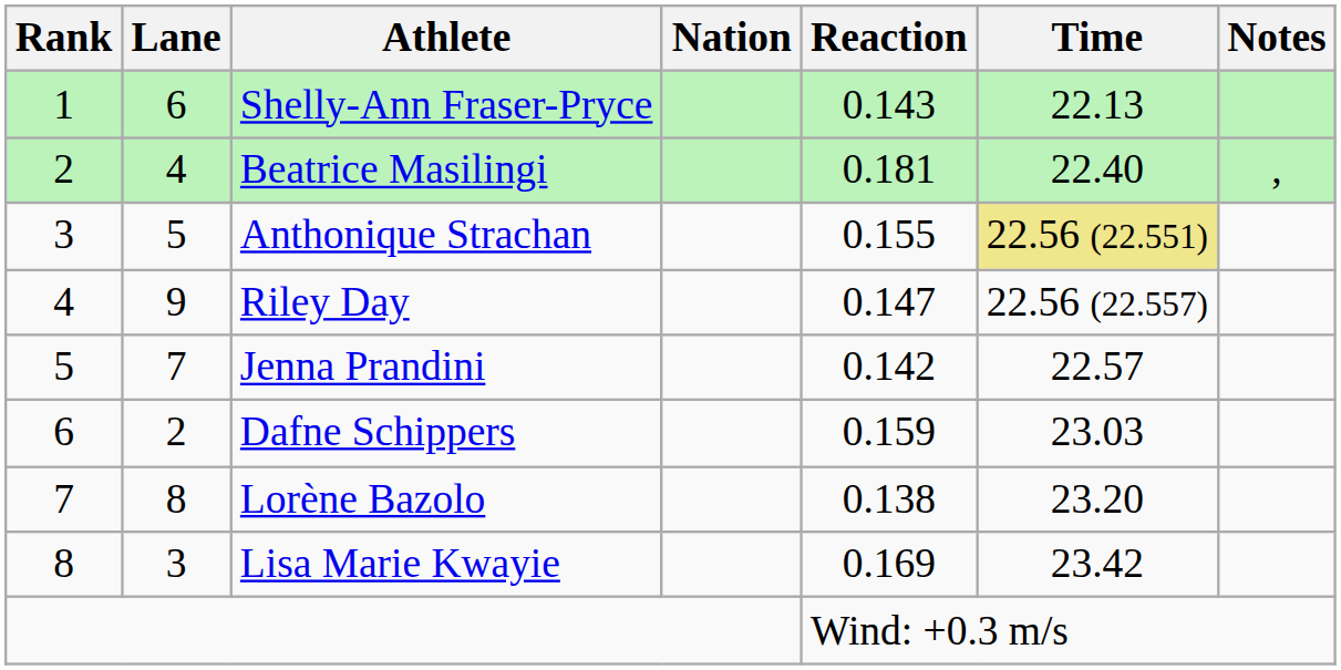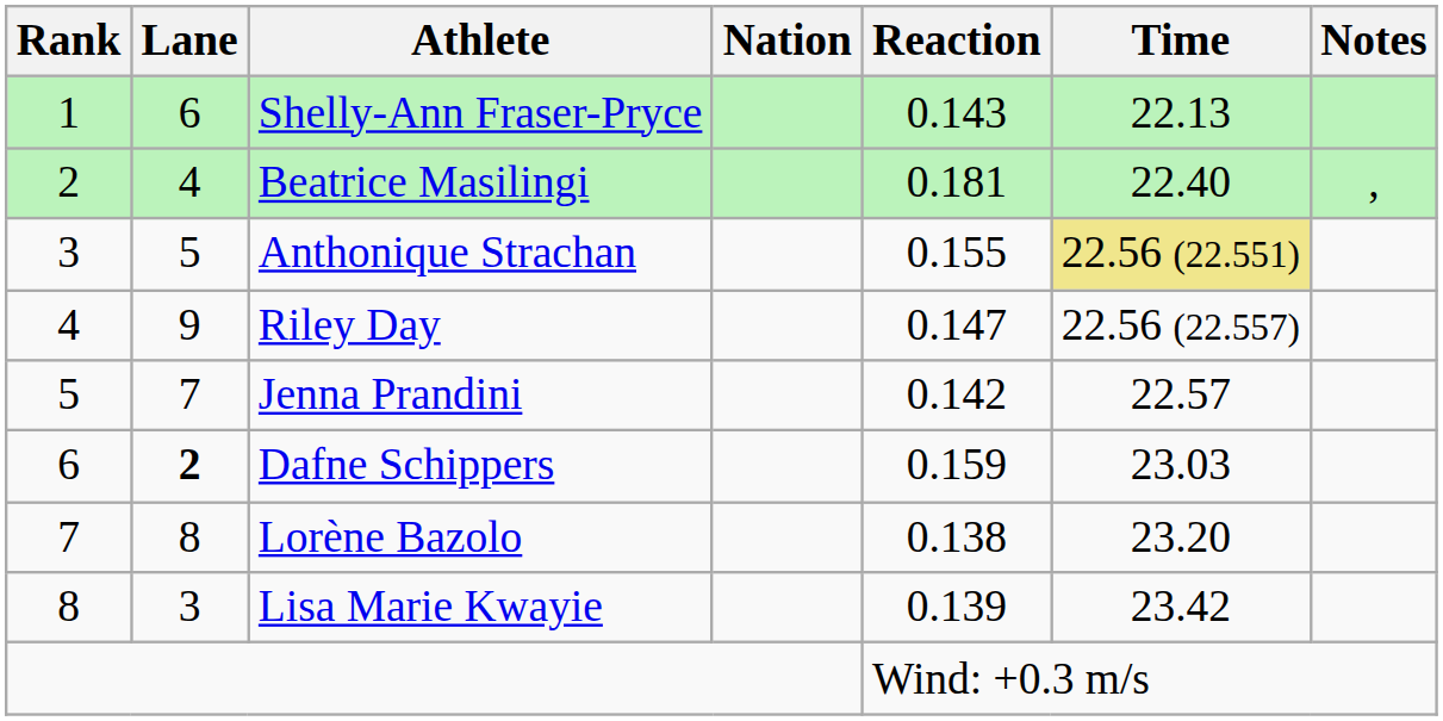Dafne Schippers | Lane: normal -> bold
Lisa Marie Kwayie | Reaction: 0.169 -> 0.139
